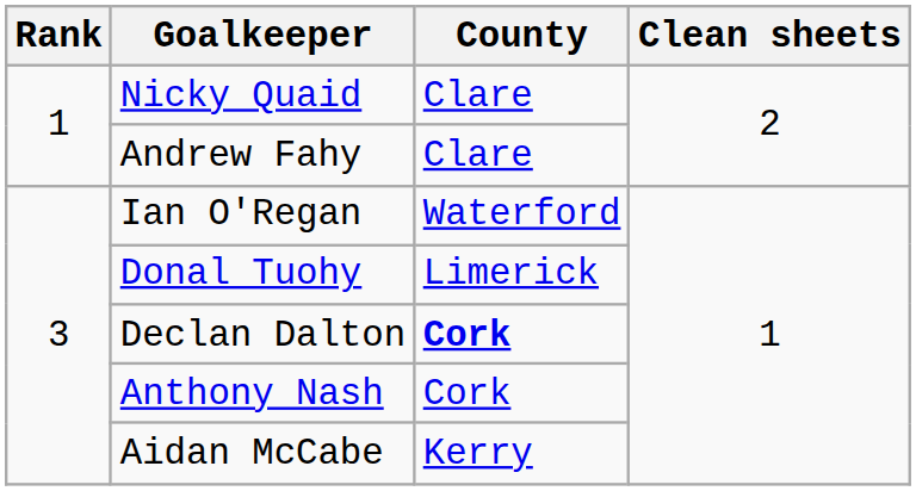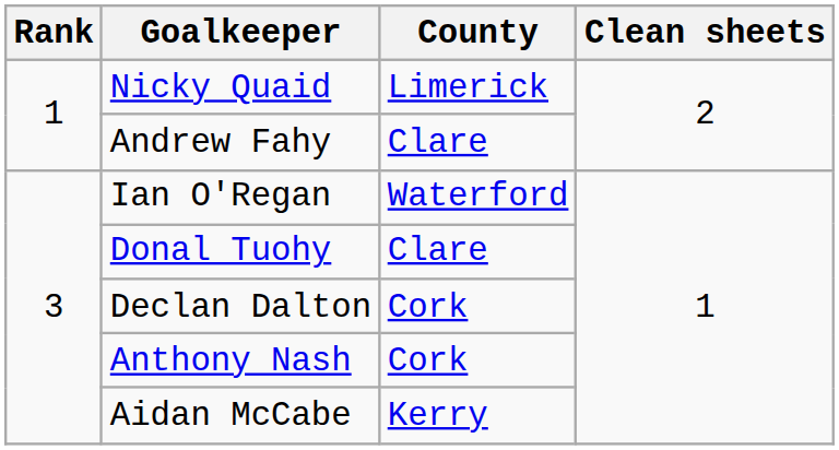Nicky Quaid | County: Clare -> Limerick
Donal Tuohy | County: Limerick -> Clare
Declan Dalton | County: bold -> normal
